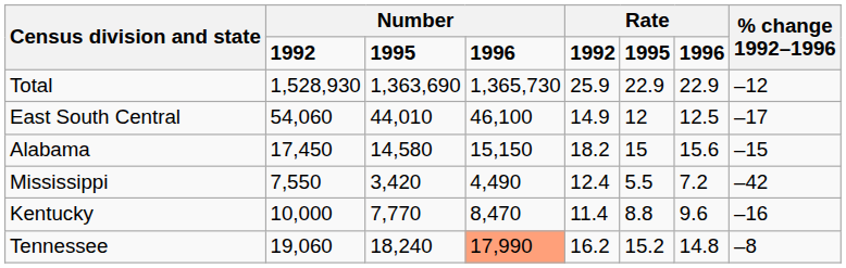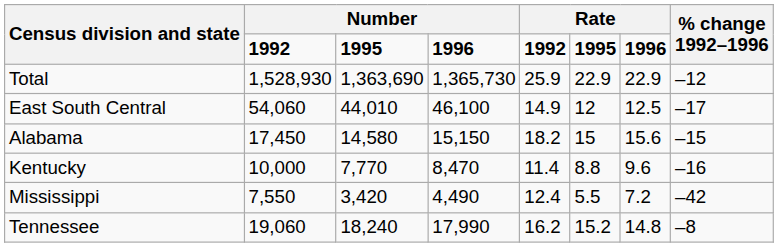rows swapped: Kentucky <-> Mississippi
Tennessee | column 4: lightsalmon background -> no background
